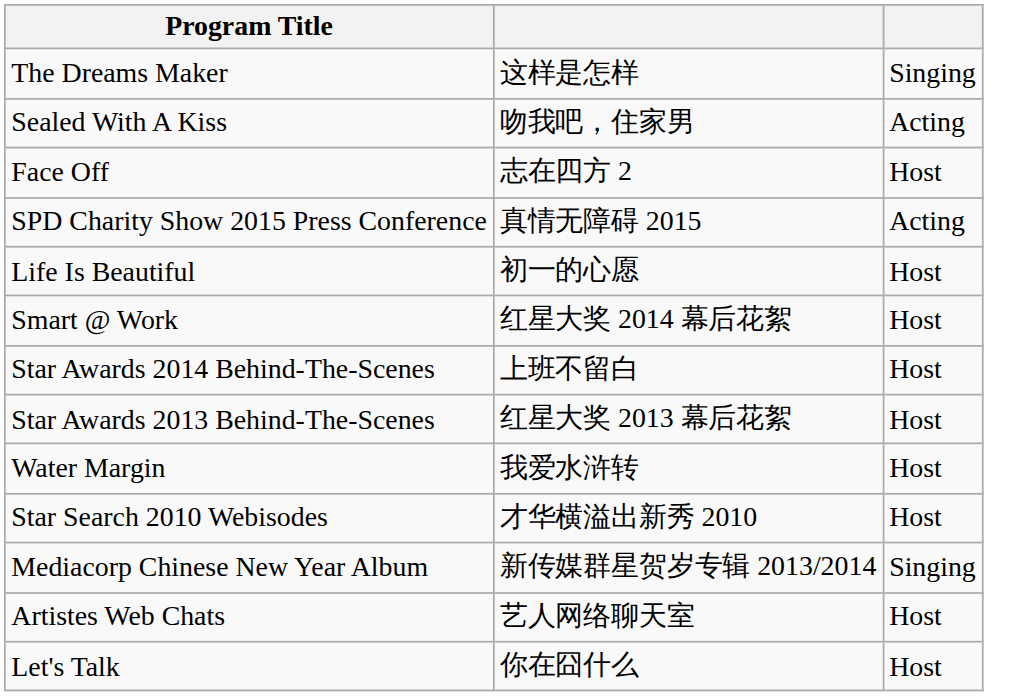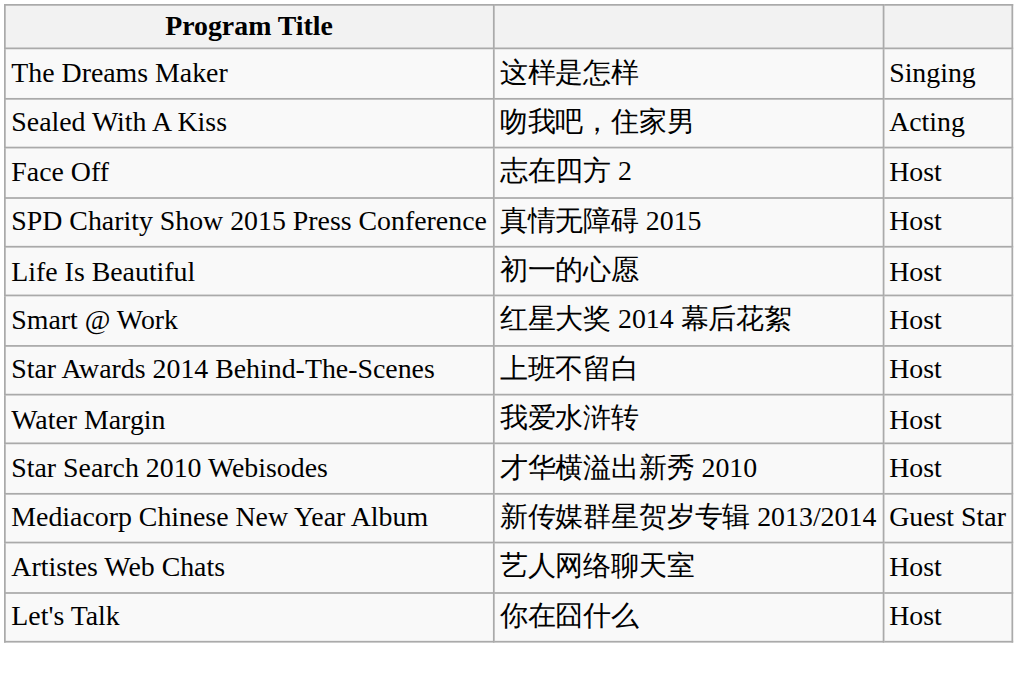SPD Charity Show 2015 Press Conference | column 3: Acting -> Host
- row: Star Awards 2013 Behind-The-Scenes | 红星大奖 2013 幕后花絮 | Host
Mediacorp Chinese New Year Album | column 3: Singing -> Guest Star
